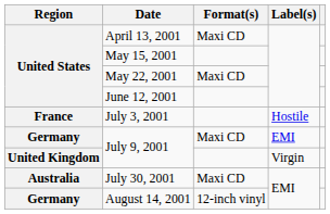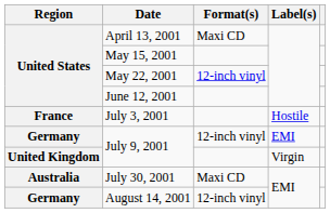May 22, 2001 | Format(s): Maxi CD -> 12-inch vinyl
Germany / July 9, 2001 | Format(s): Maxi CD -> 12-inch vinyl
